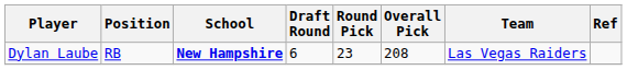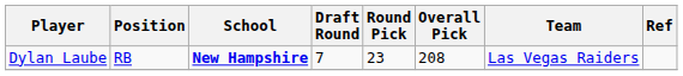Dylan Laube | Draft Round: 6 -> 7
